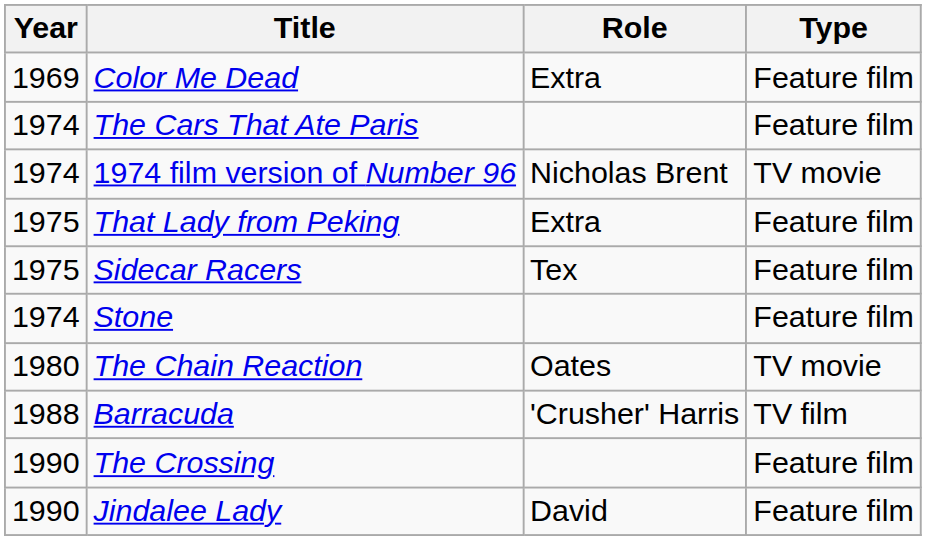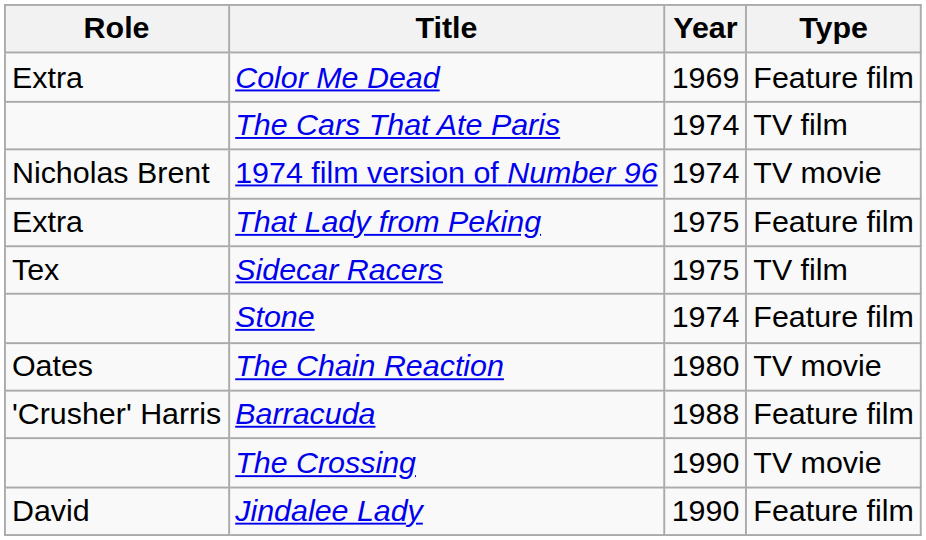columns swapped: Year <-> Role
The Cars That Ate Paris | Type: Feature film -> TV film
Sidecar Racers | Type: Feature film -> TV film
Barracuda | Type: TV film -> Feature film
The Crossing | Type: Feature film -> TV movie
